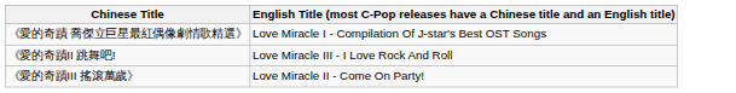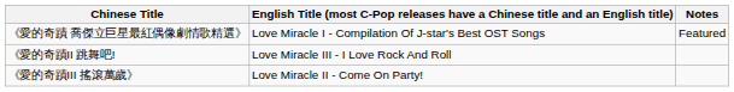+ column: Notes | Featured
